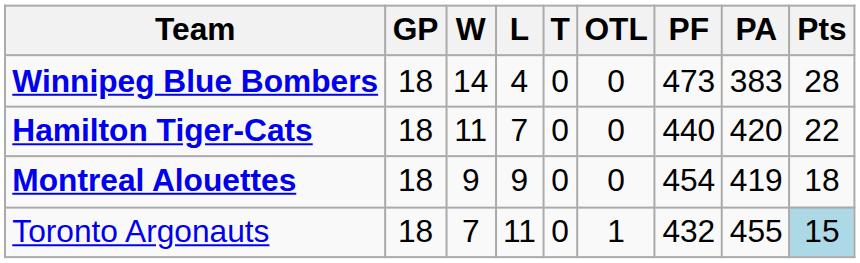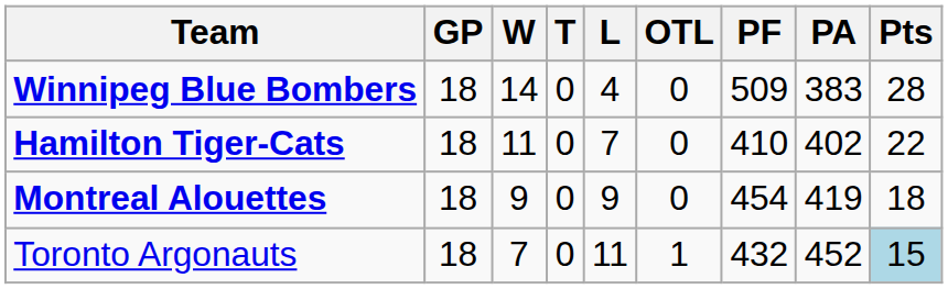columns swapped: L <-> T
Winnipeg Blue Bombers | PF: 473 -> 509
Hamilton Tiger-Cats | PF: 440 -> 410
Hamilton Tiger-Cats | PA: 420 -> 402
Toronto Argonauts | PA: 455 -> 452
